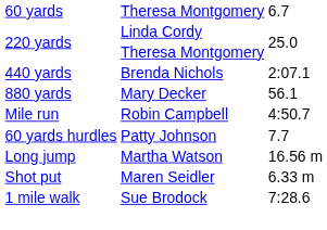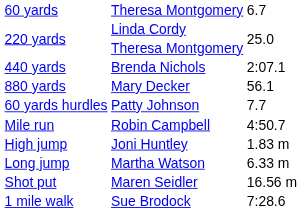rows swapped: Robin Campbell <-> Patty Johnson
+ row: High jump | Joni Huntley | 1.83 m
Martha Watson | column 3: 16.56 m -> 6.33 m
Maren Seidler | column 3: 6.33 m -> 16.56 m
